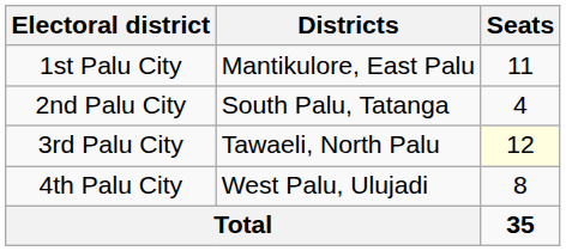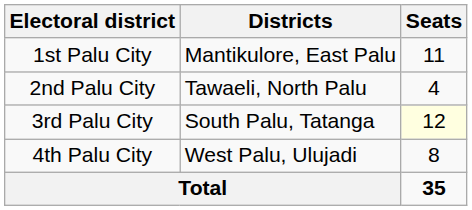2nd Palu City | Districts: South Palu, Tatanga -> Tawaeli, North Palu
3rd Palu City | Districts: Tawaeli, North Palu -> South Palu, Tatanga
